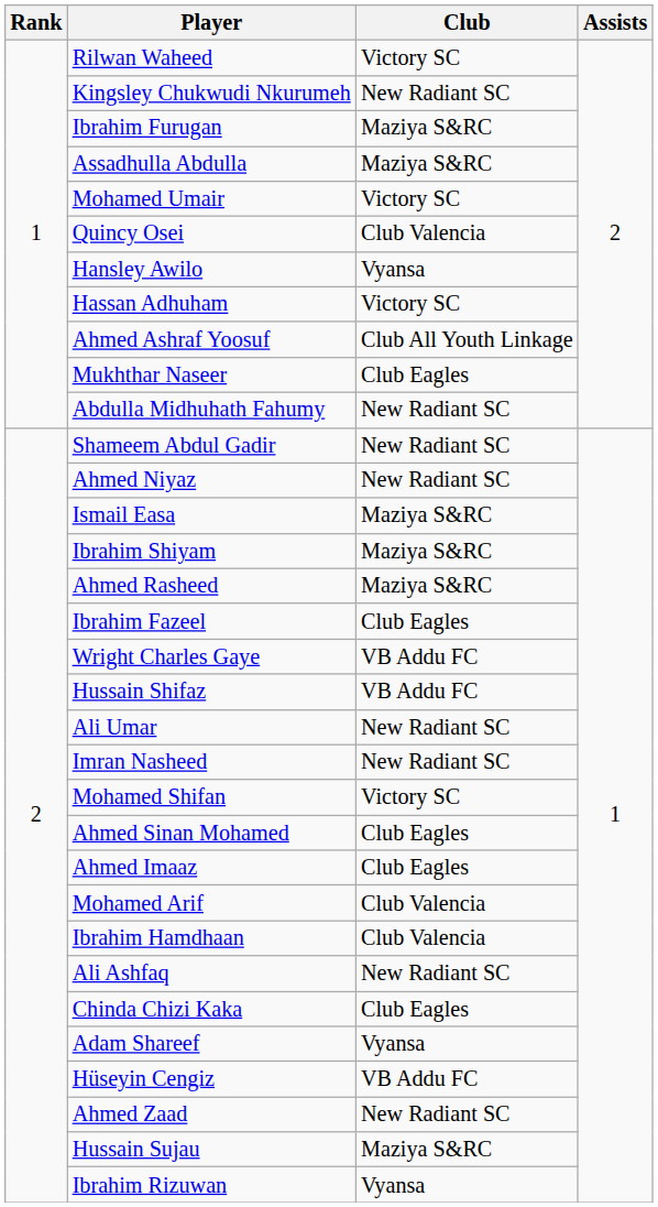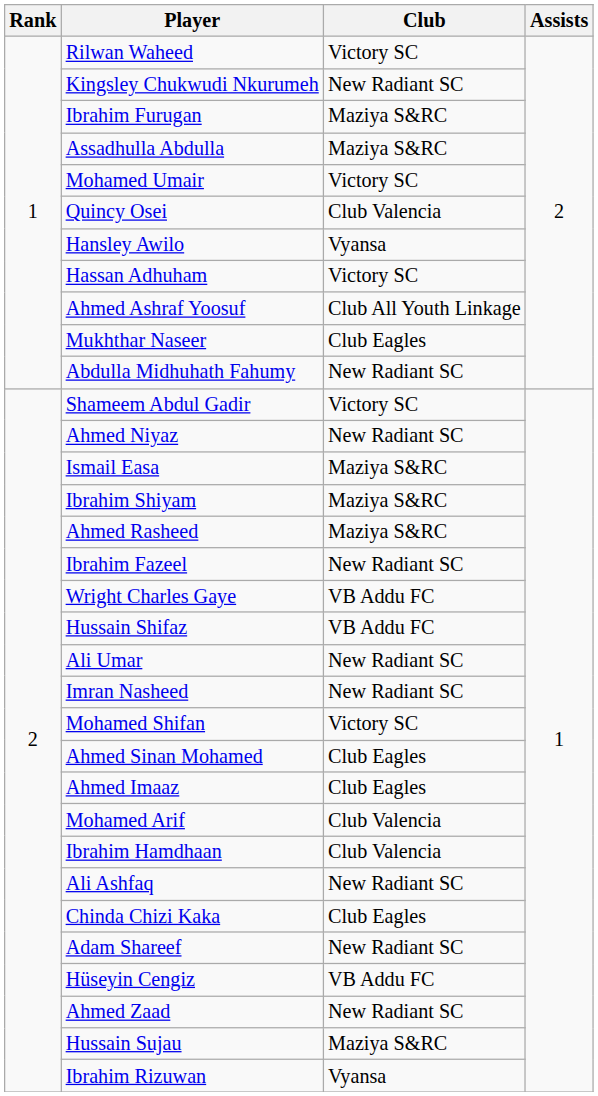Shameem Abdul Gadir | Club: New Radiant SC -> Victory SC
Ibrahim Fazeel | Club: Club Eagles -> New Radiant SC
Adam Shareef | Club: Vyansa -> New Radiant SC
